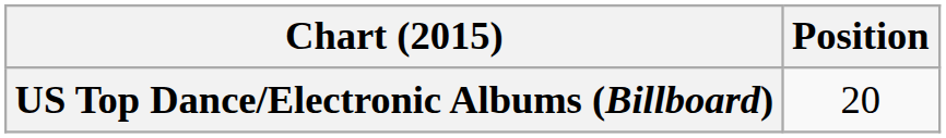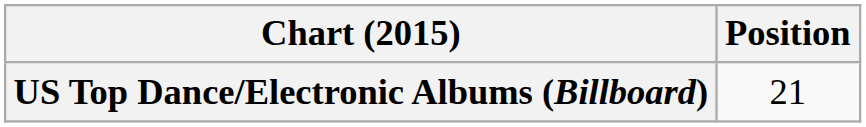US Top Dance/Electronic Albums (Billboard) | Position: 20 -> 21
